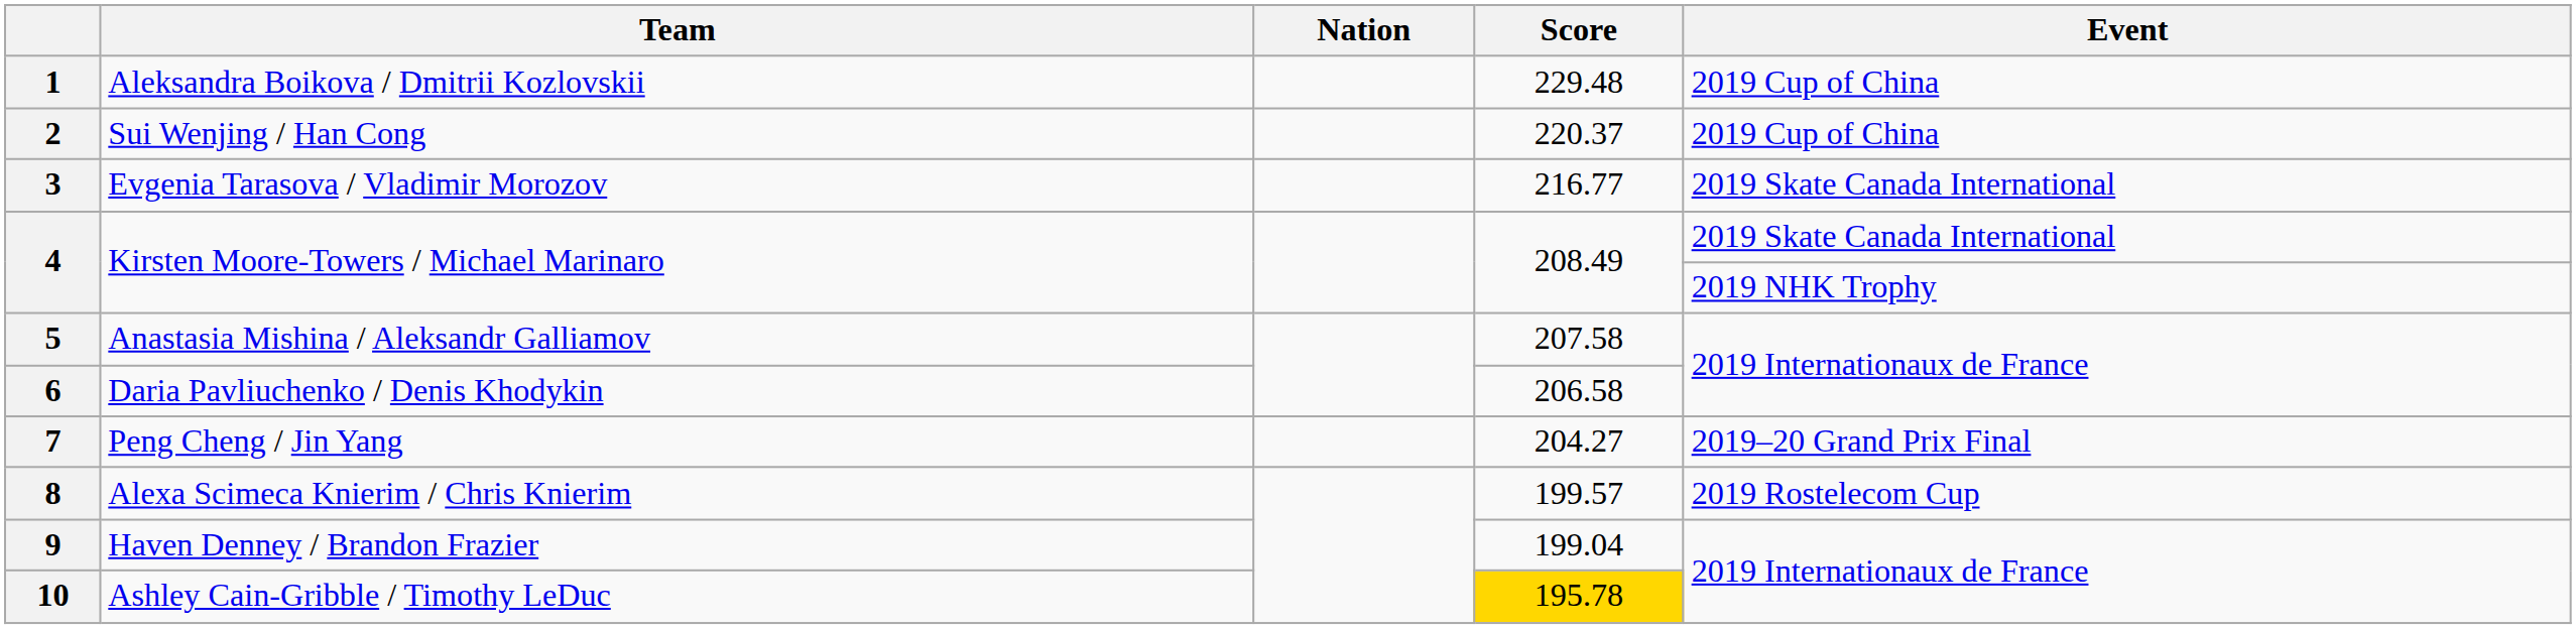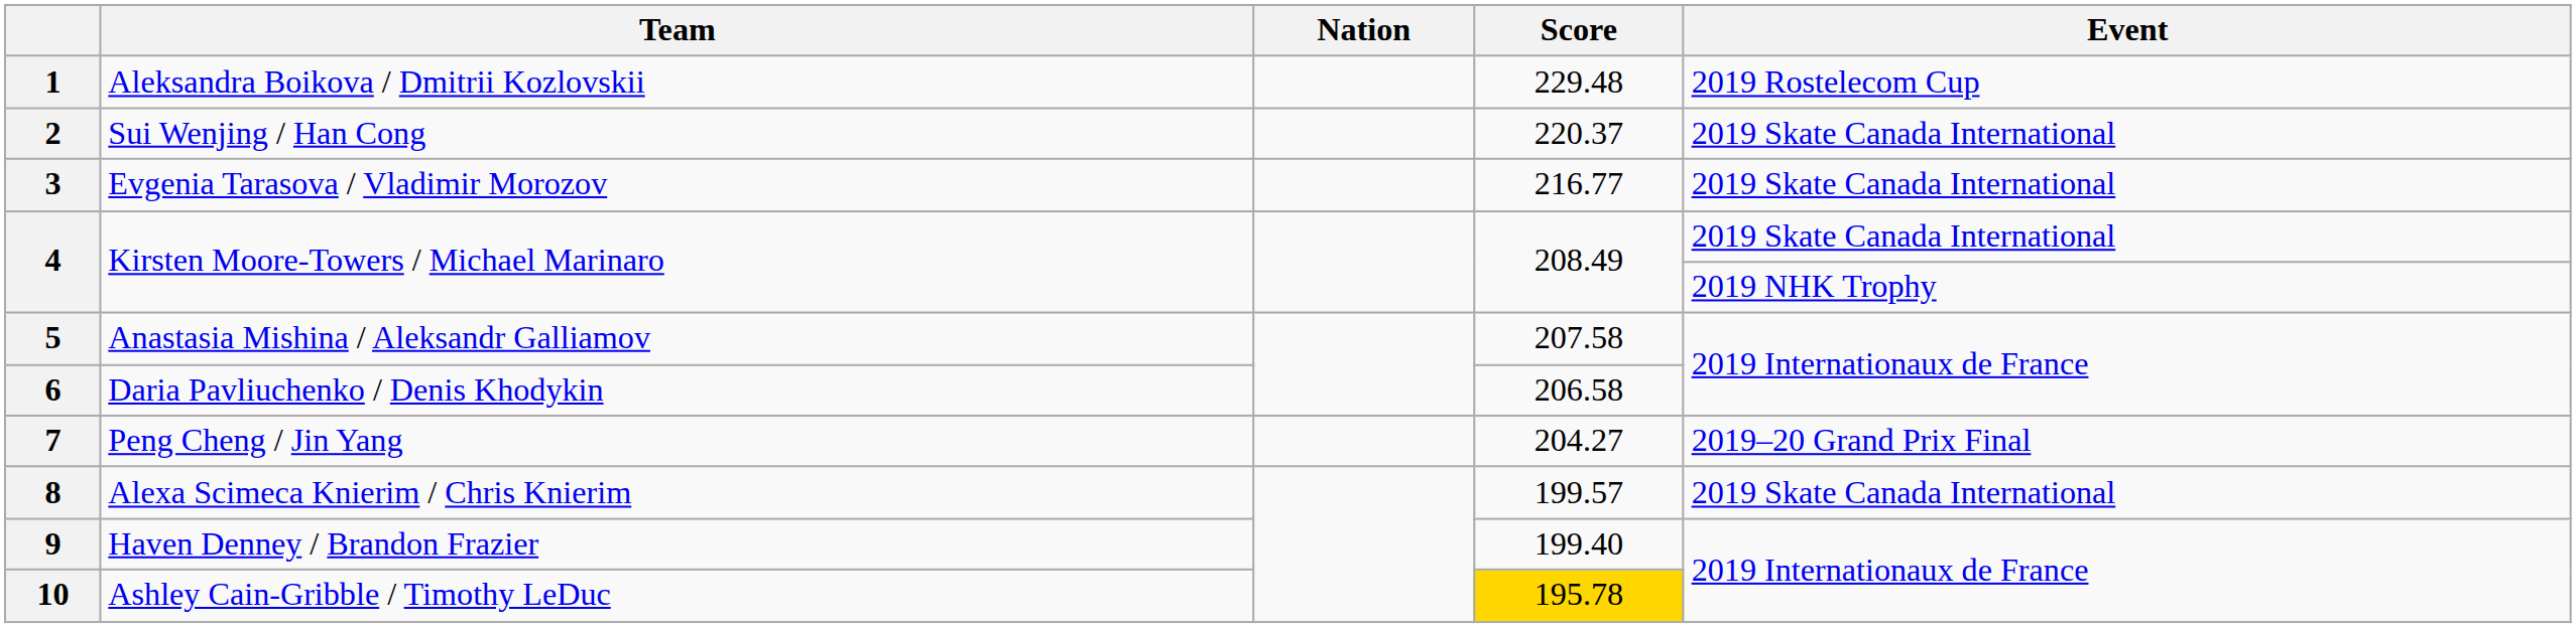1 | Event: 2019 Cup of China -> 2019 Rostelecom Cup
2 | Event: 2019 Cup of China -> 2019 Skate Canada International
8 | Event: 2019 Rostelecom Cup -> 2019 Skate Canada International
9 | Score: 199.04 -> 199.40
